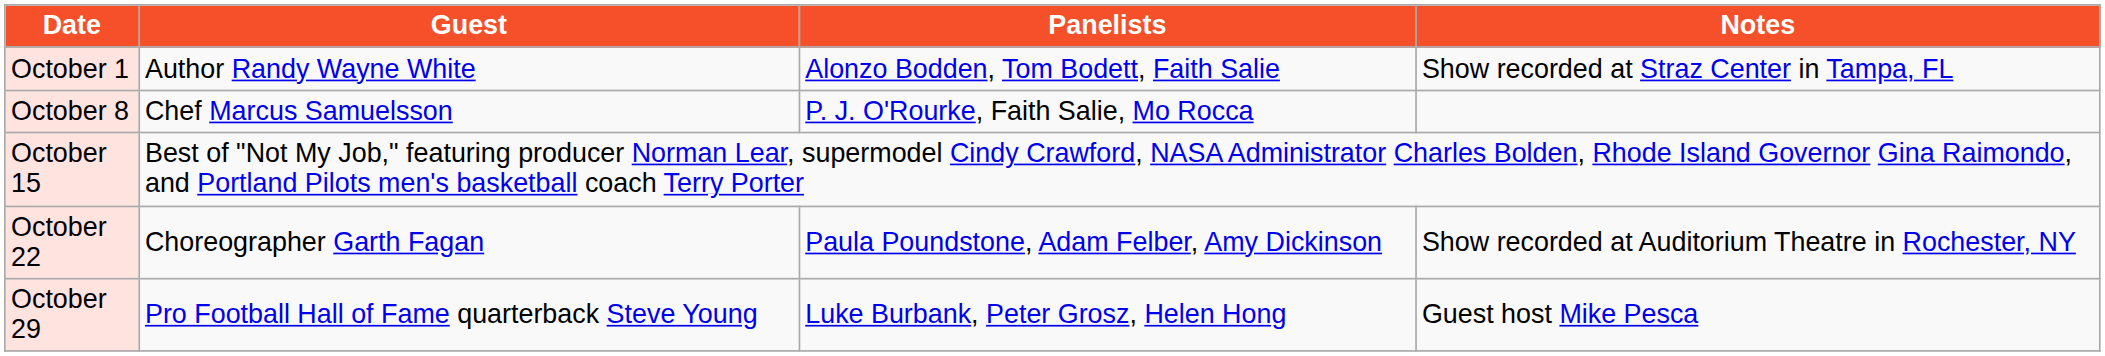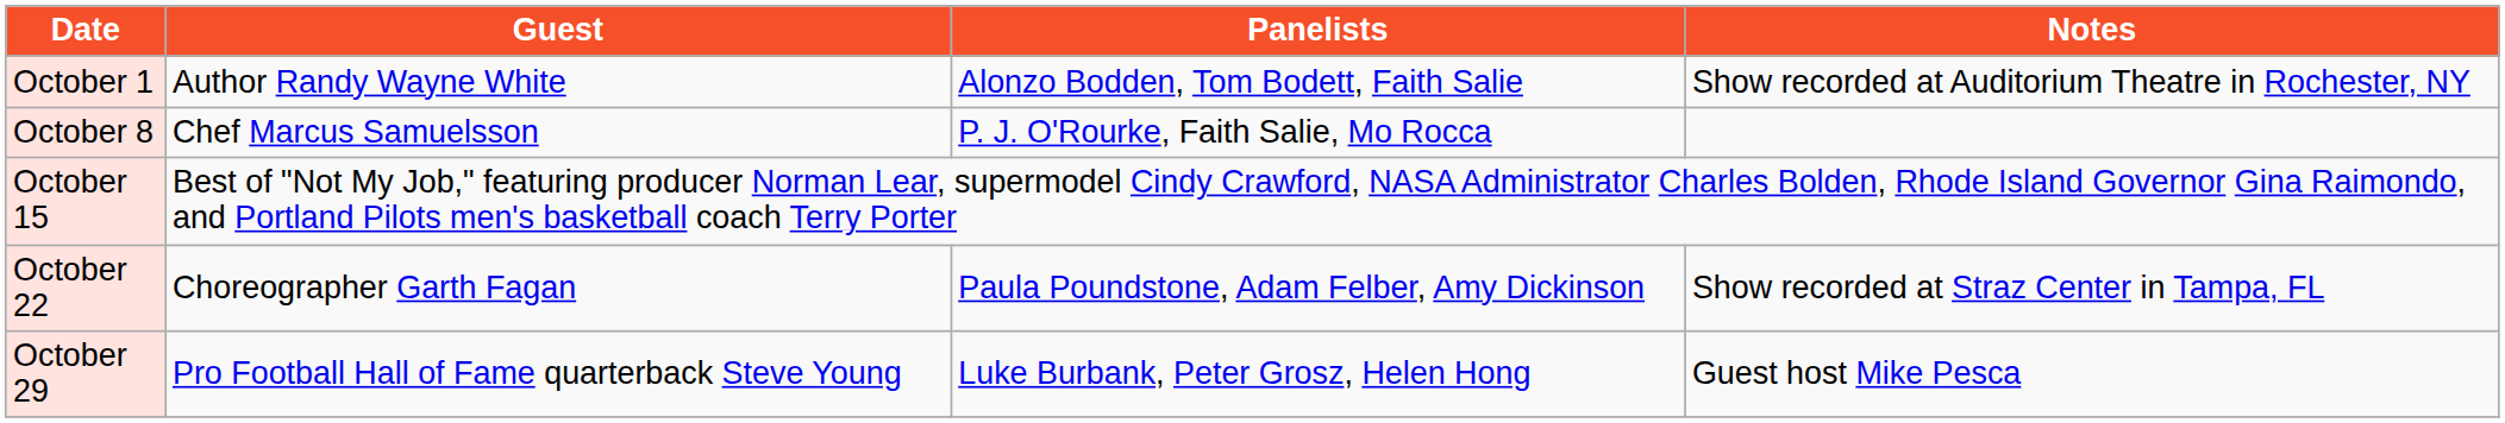October 1 | Notes: Show recorded at Straz Center in Tampa, FL -> Show recorded at Auditorium Theatre in Rochester, NY
October 22 | Notes: Show recorded at Auditorium Theatre in Rochester, NY -> Show recorded at Straz Center in Tampa, FL
